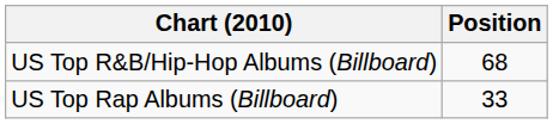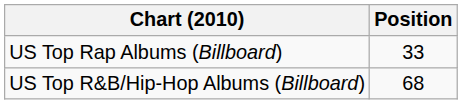rows swapped: US Top R&B/Hip-Hop Albums (Billboard) <-> US Top Rap Albums (Billboard)
